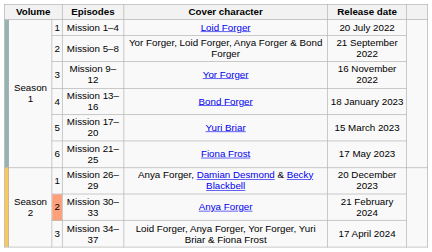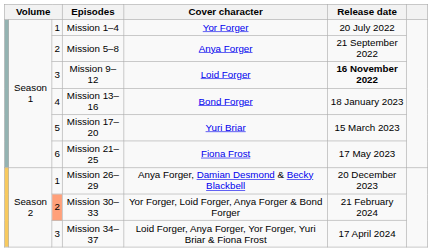Mission 1–4 | Cover character: Loid Forger -> Yor Forger
Mission 5–8 | Cover character: Yor Forger, Loid Forger, Anya Forger & Bond Forger -> Anya Forger
Mission 9–12 | Cover character: Yor Forger -> Loid Forger
Mission 9–12 | Release date: normal -> bold
Mission 30–33 | Cover character: Anya Forger -> Yor Forger, Loid Forger, Anya Forger & Bond Forger
